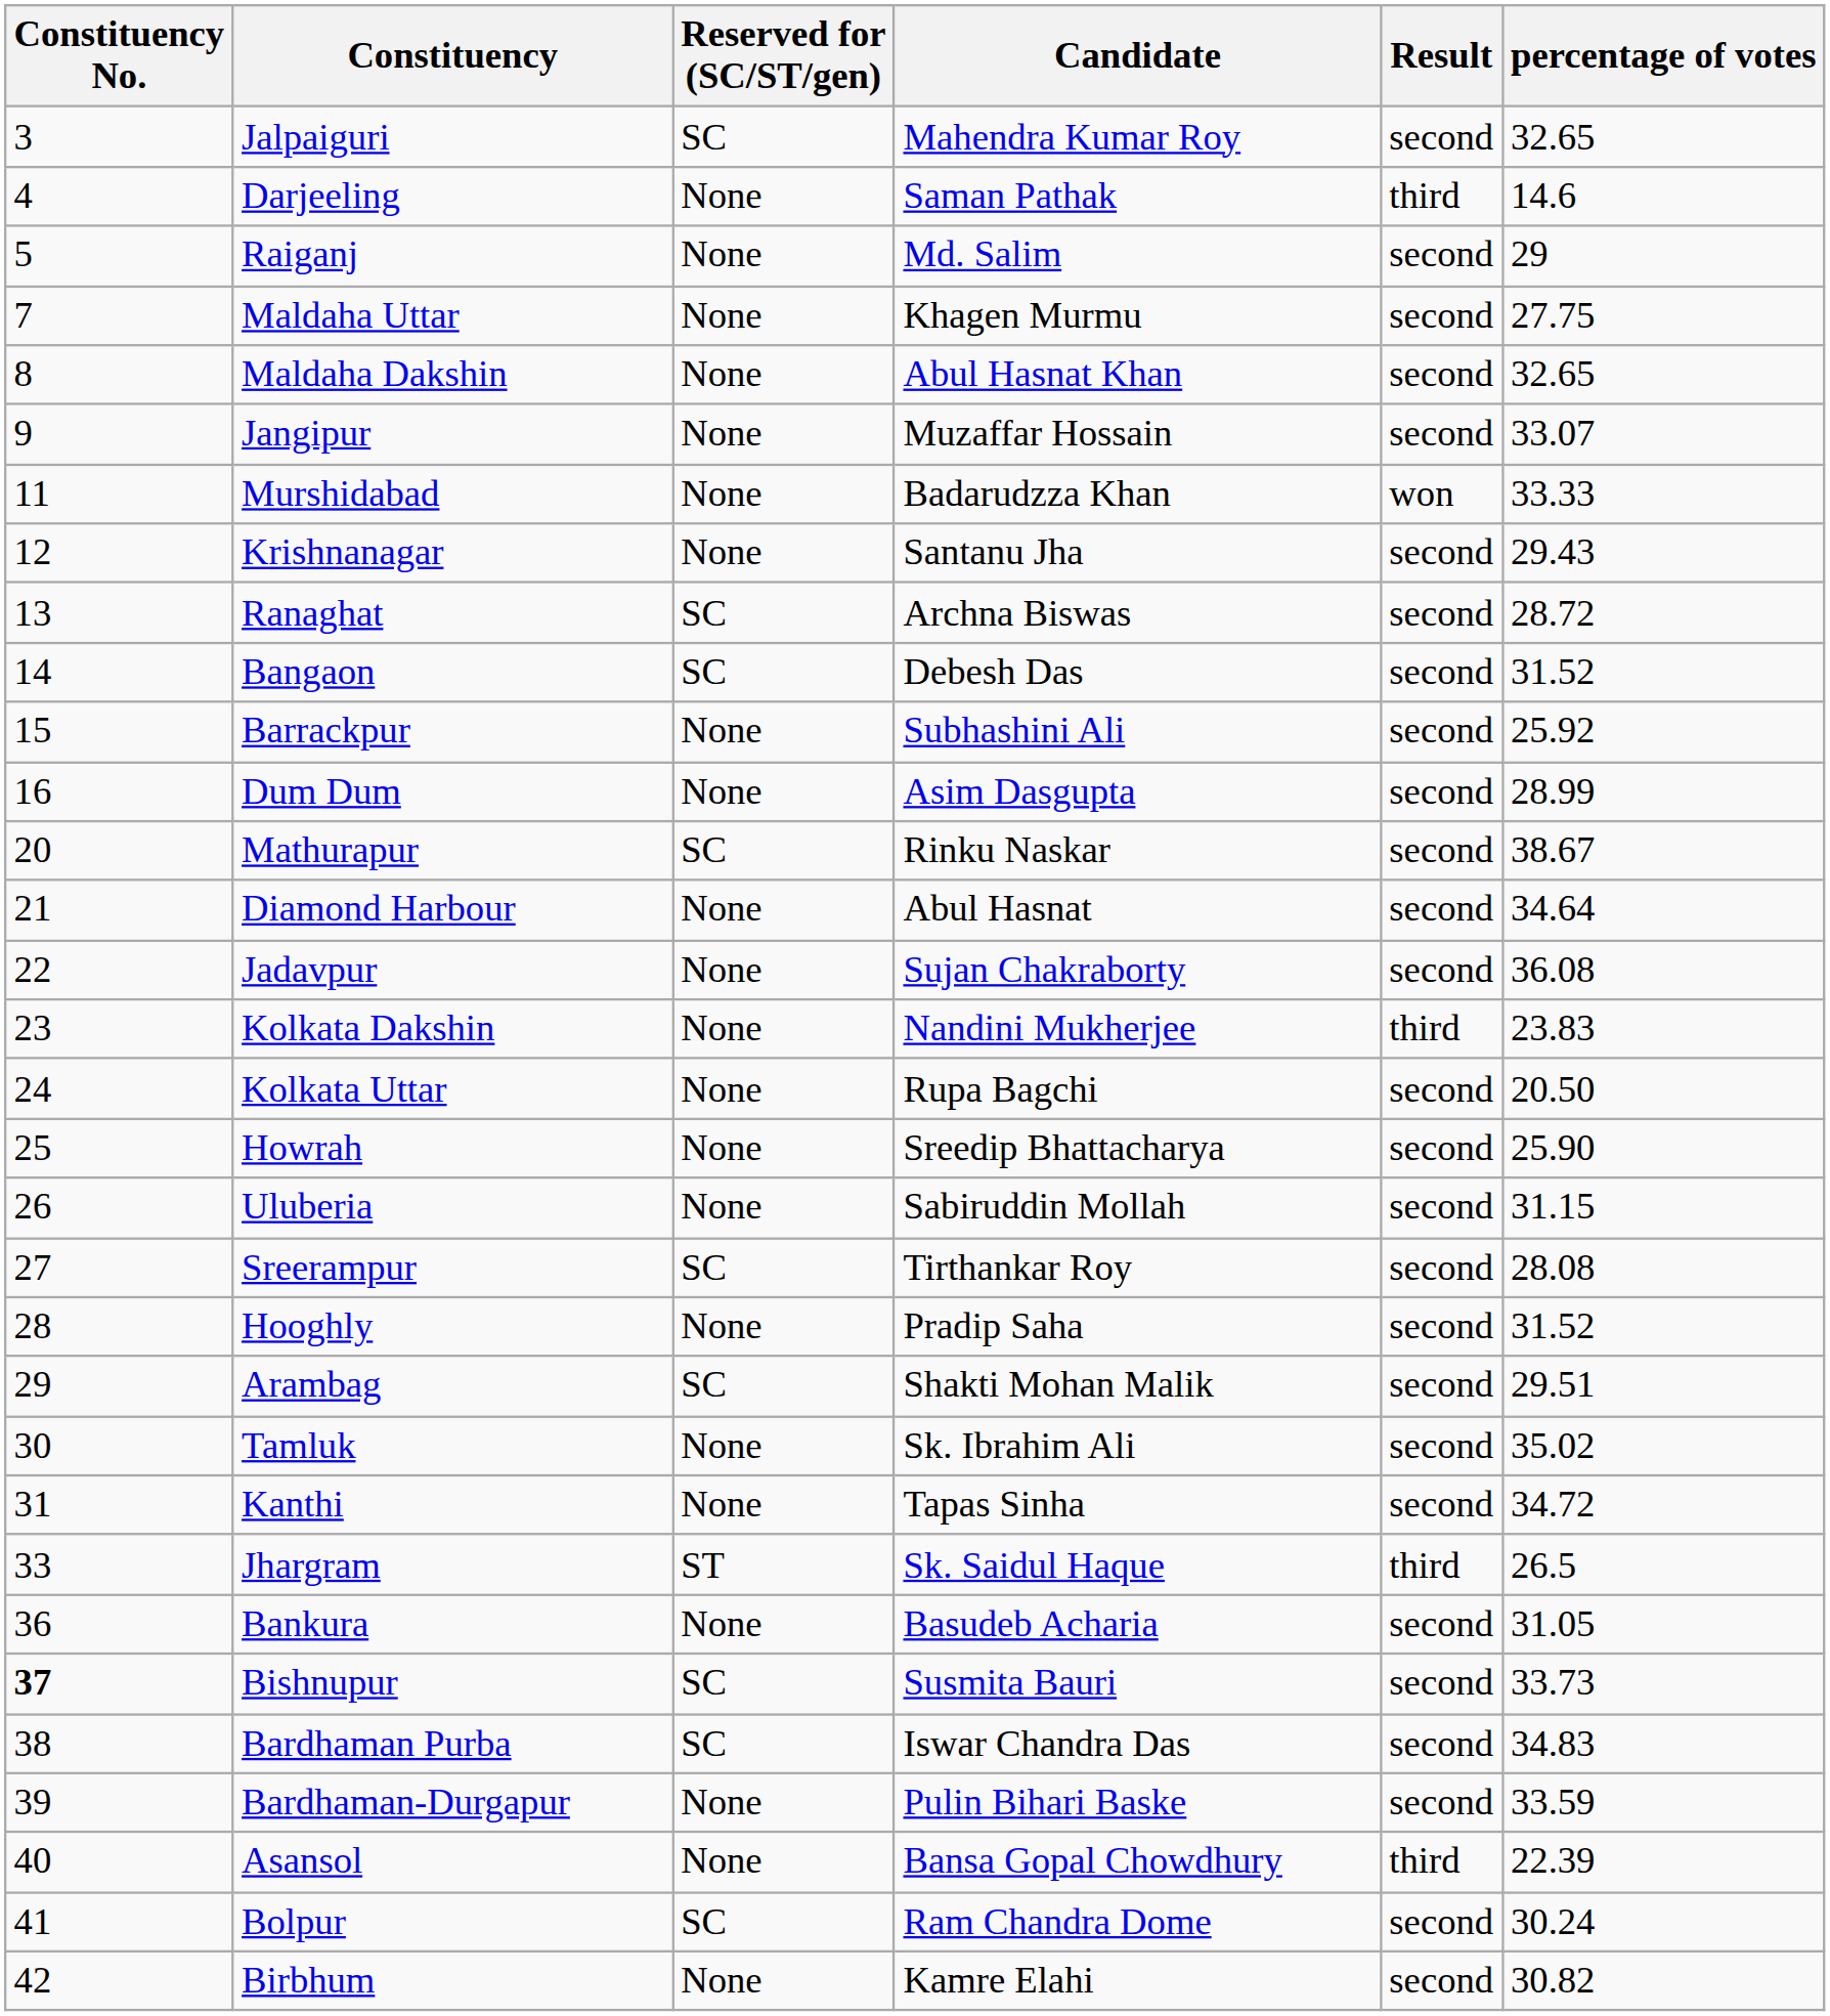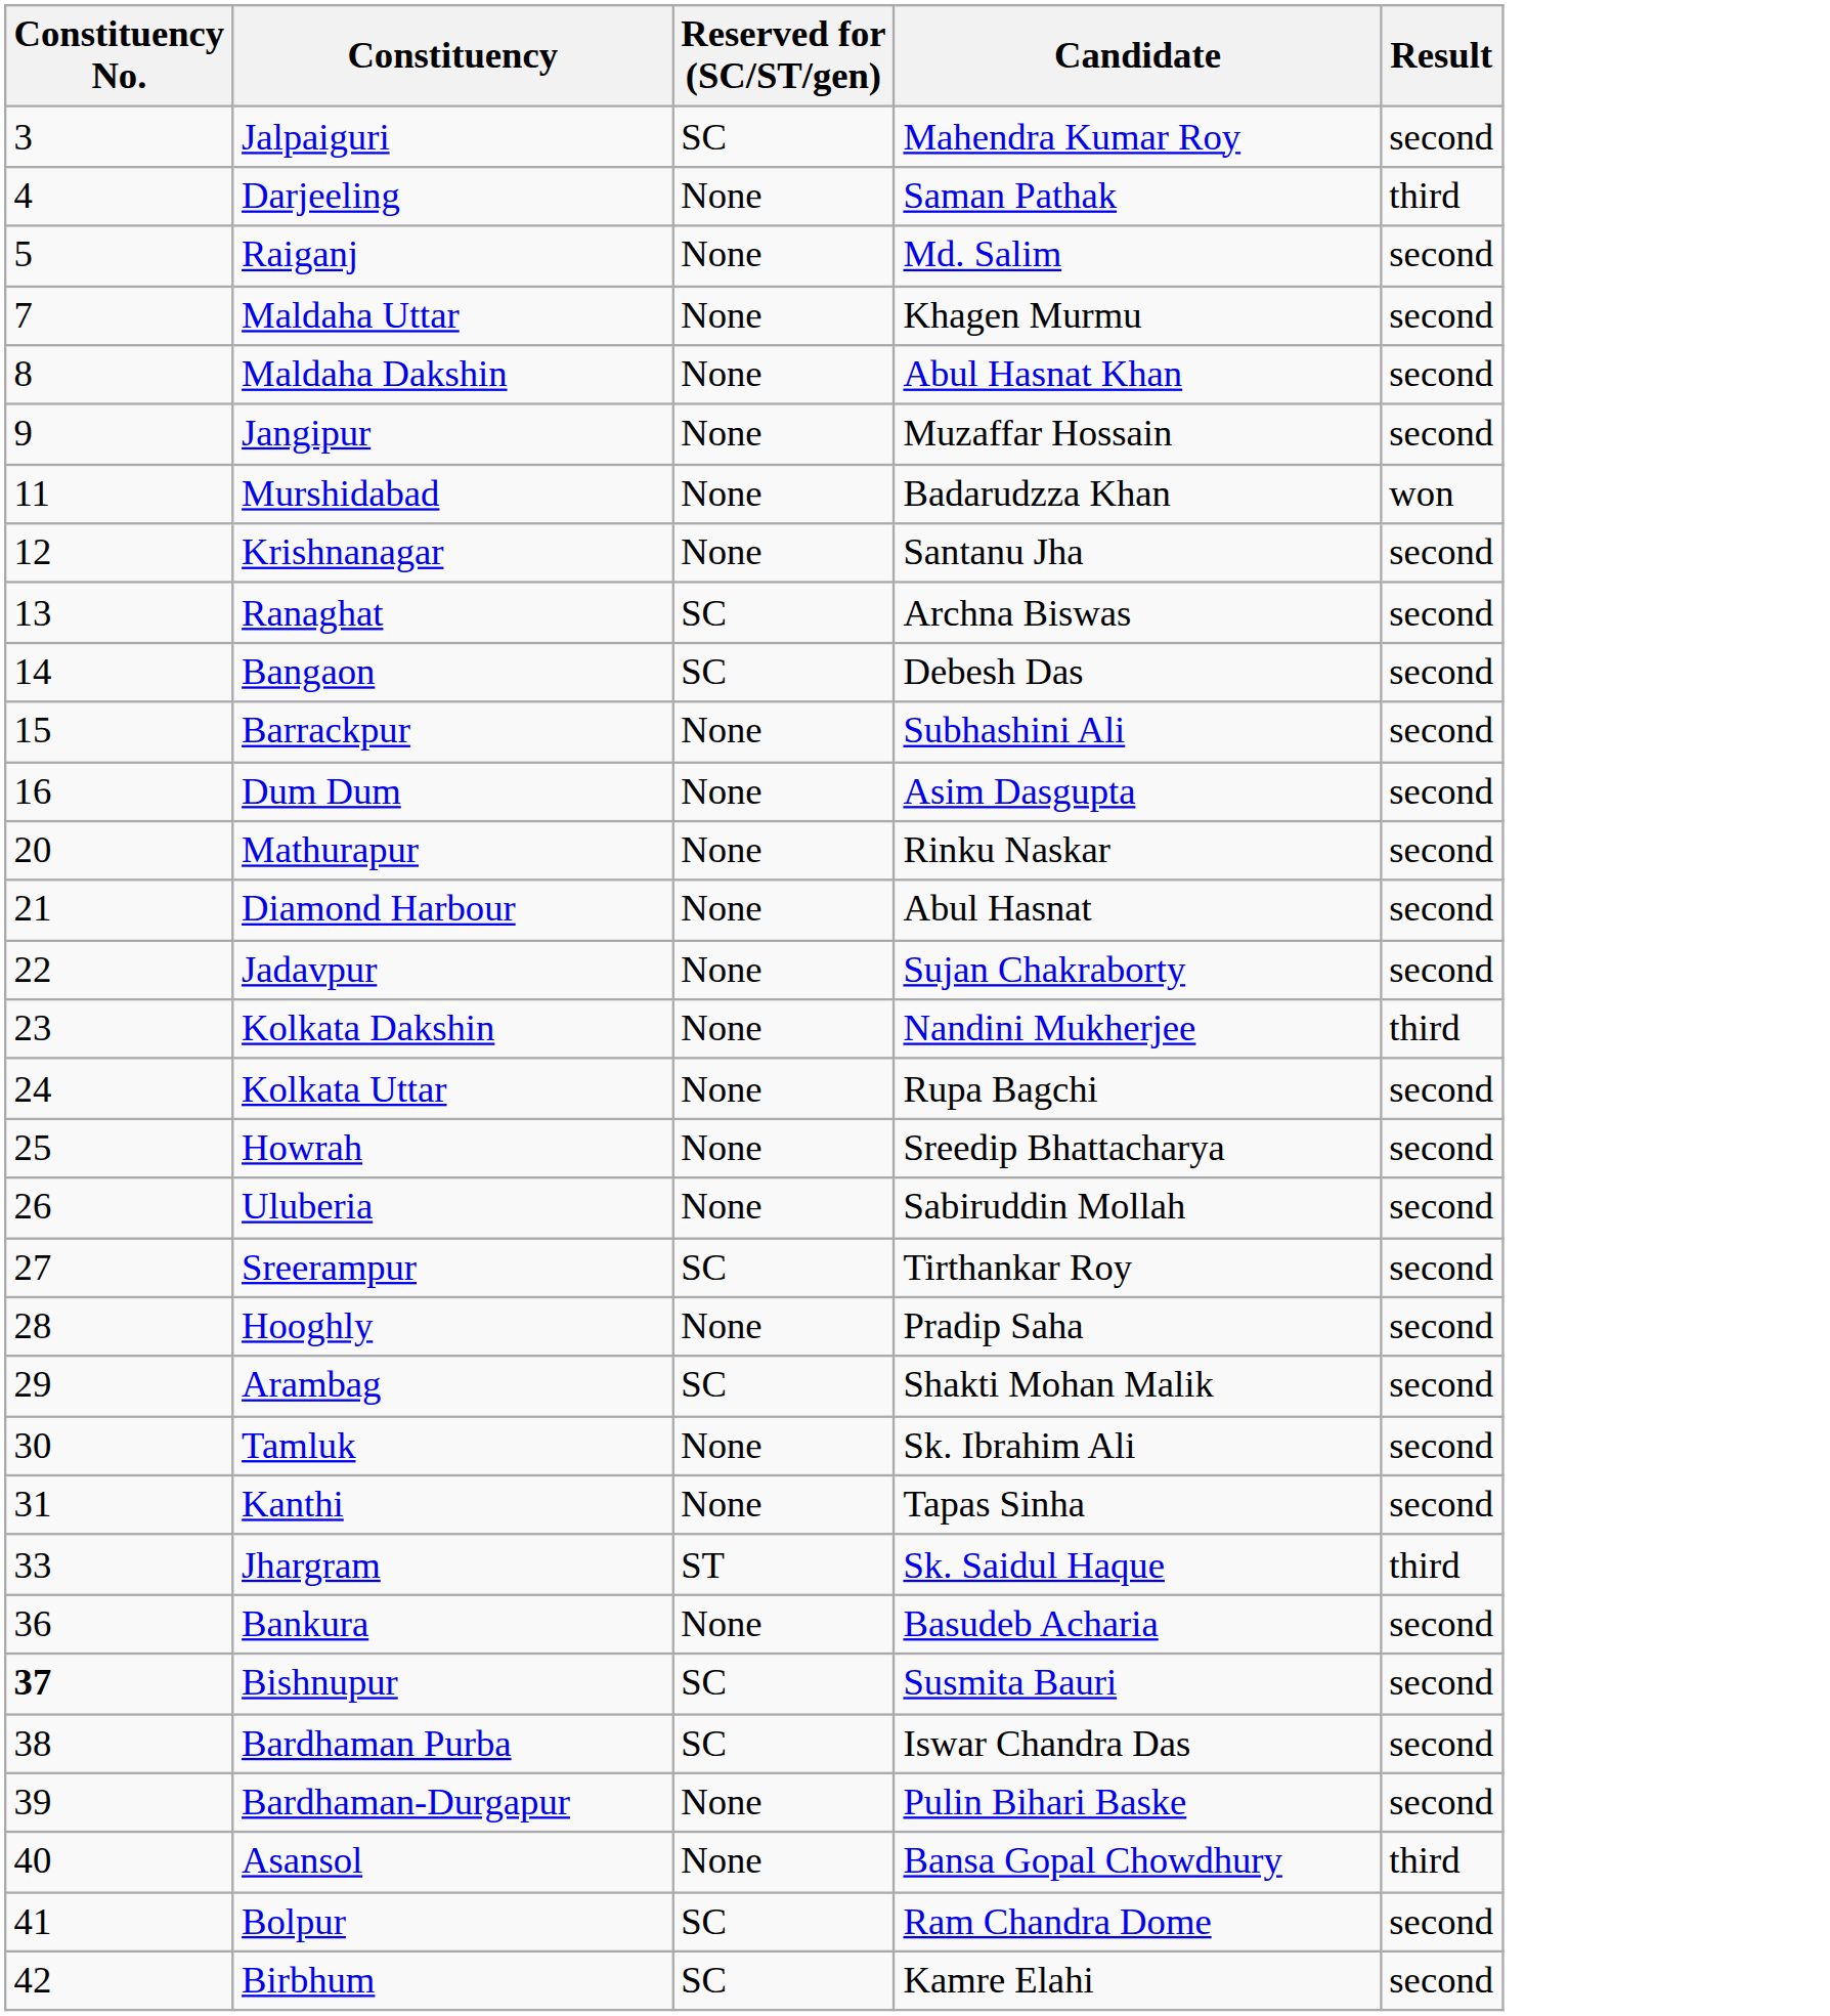- column: percentage of votes | 32.65 | 14.6 | 29 | 27.75 | 32.65 | 33.07 | 33.33 | 29.43 | 28.72 | 31.52 | 25.92 | 28.99 | 38.67 | 34.64 | 36.08 | 23.83 | 20.50 | 25.90 | 31.15 | 28.08 | 31.52 | 29.51 | 35.02 | 34.72 | 26.5 | 31.05 | 33.73 | 34.83 | 33.59 | 22.39 | 30.24 | 30.82
Mathurapur | Reserved for (SC/ST/gen): SC -> None
Birbhum | Reserved for (SC/ST/gen): None -> SC
